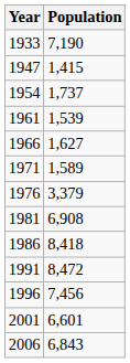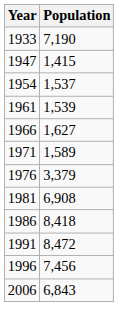1954 | Population: 1,737 -> 1,537
- row: 2001 | 6,601
